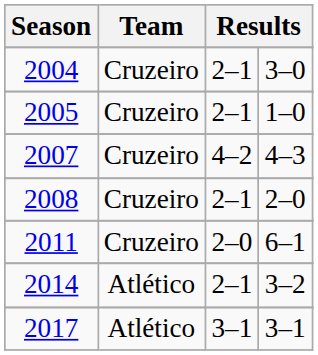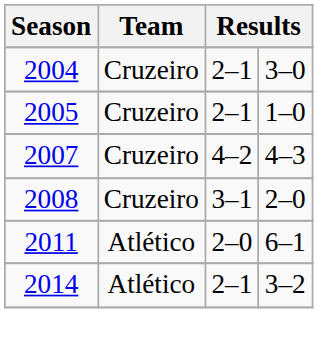2008 | column 3: 2–1 -> 3–1
2011 | Team: Cruzeiro -> Atlético
- row: 2017 | Atlético | 3–1 | 3–1
